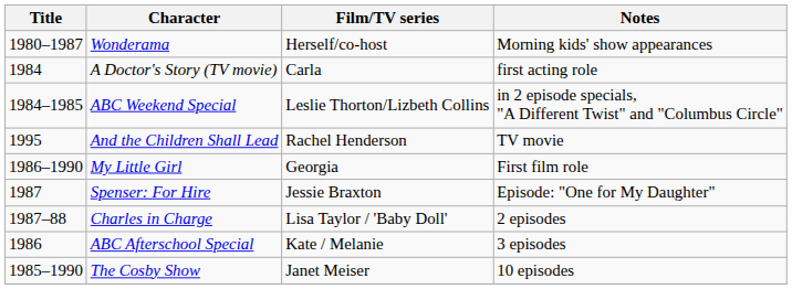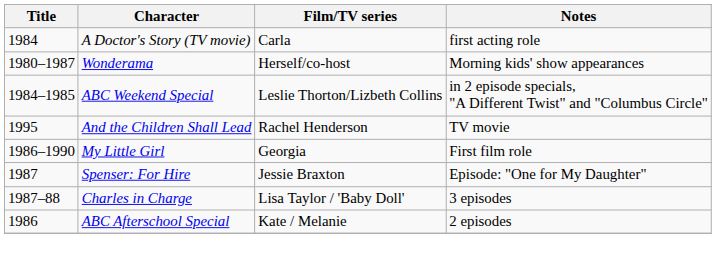rows swapped: Wonderama <-> A Doctor's Story (TV movie)
Charles in Charge | Notes: 2 episodes -> 3 episodes
ABC Afterschool Special | Notes: 3 episodes -> 2 episodes
- row: 1985–1990 | The Cosby Show | Janet Meiser | 10 episodes
